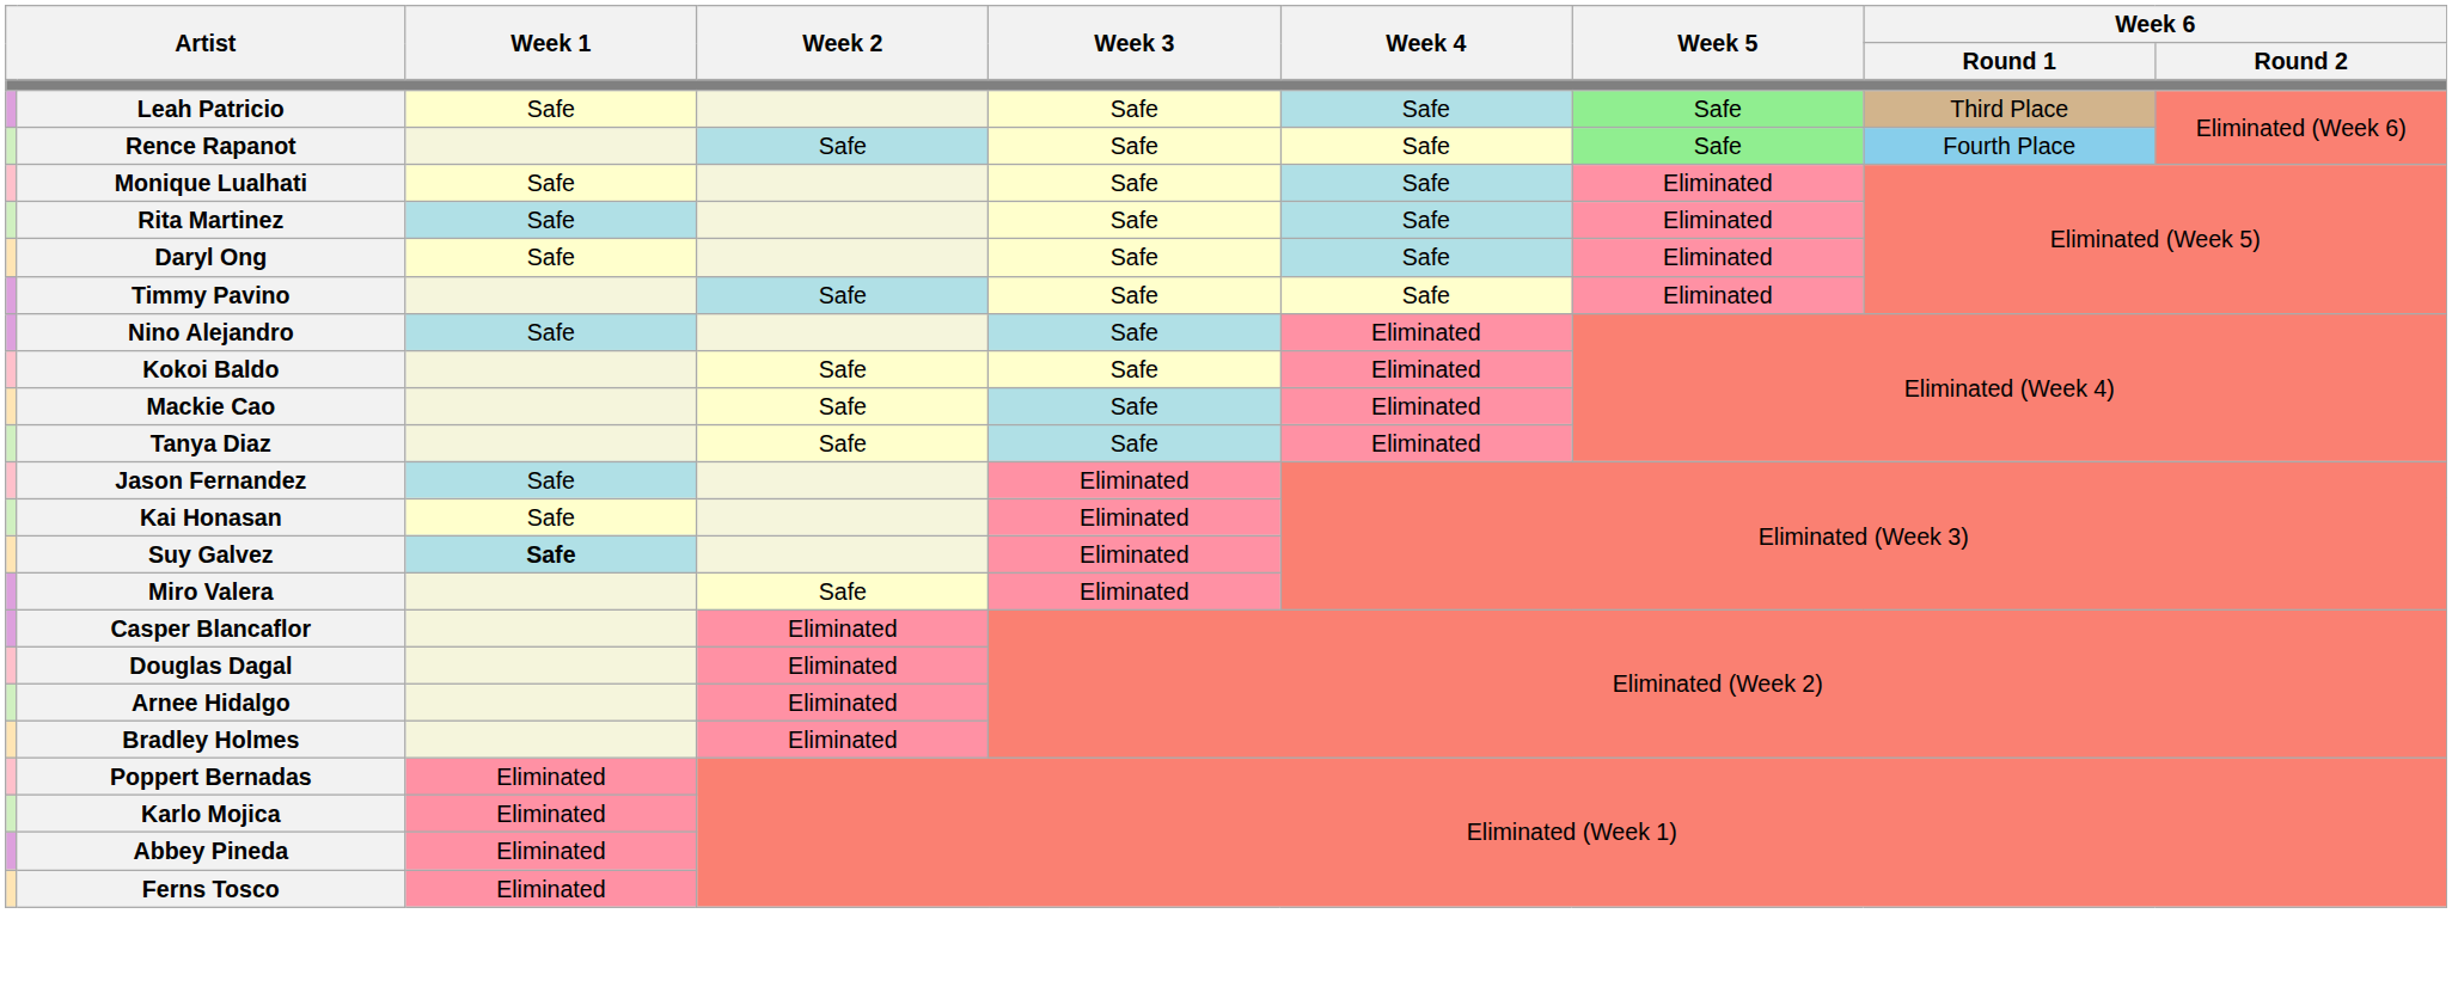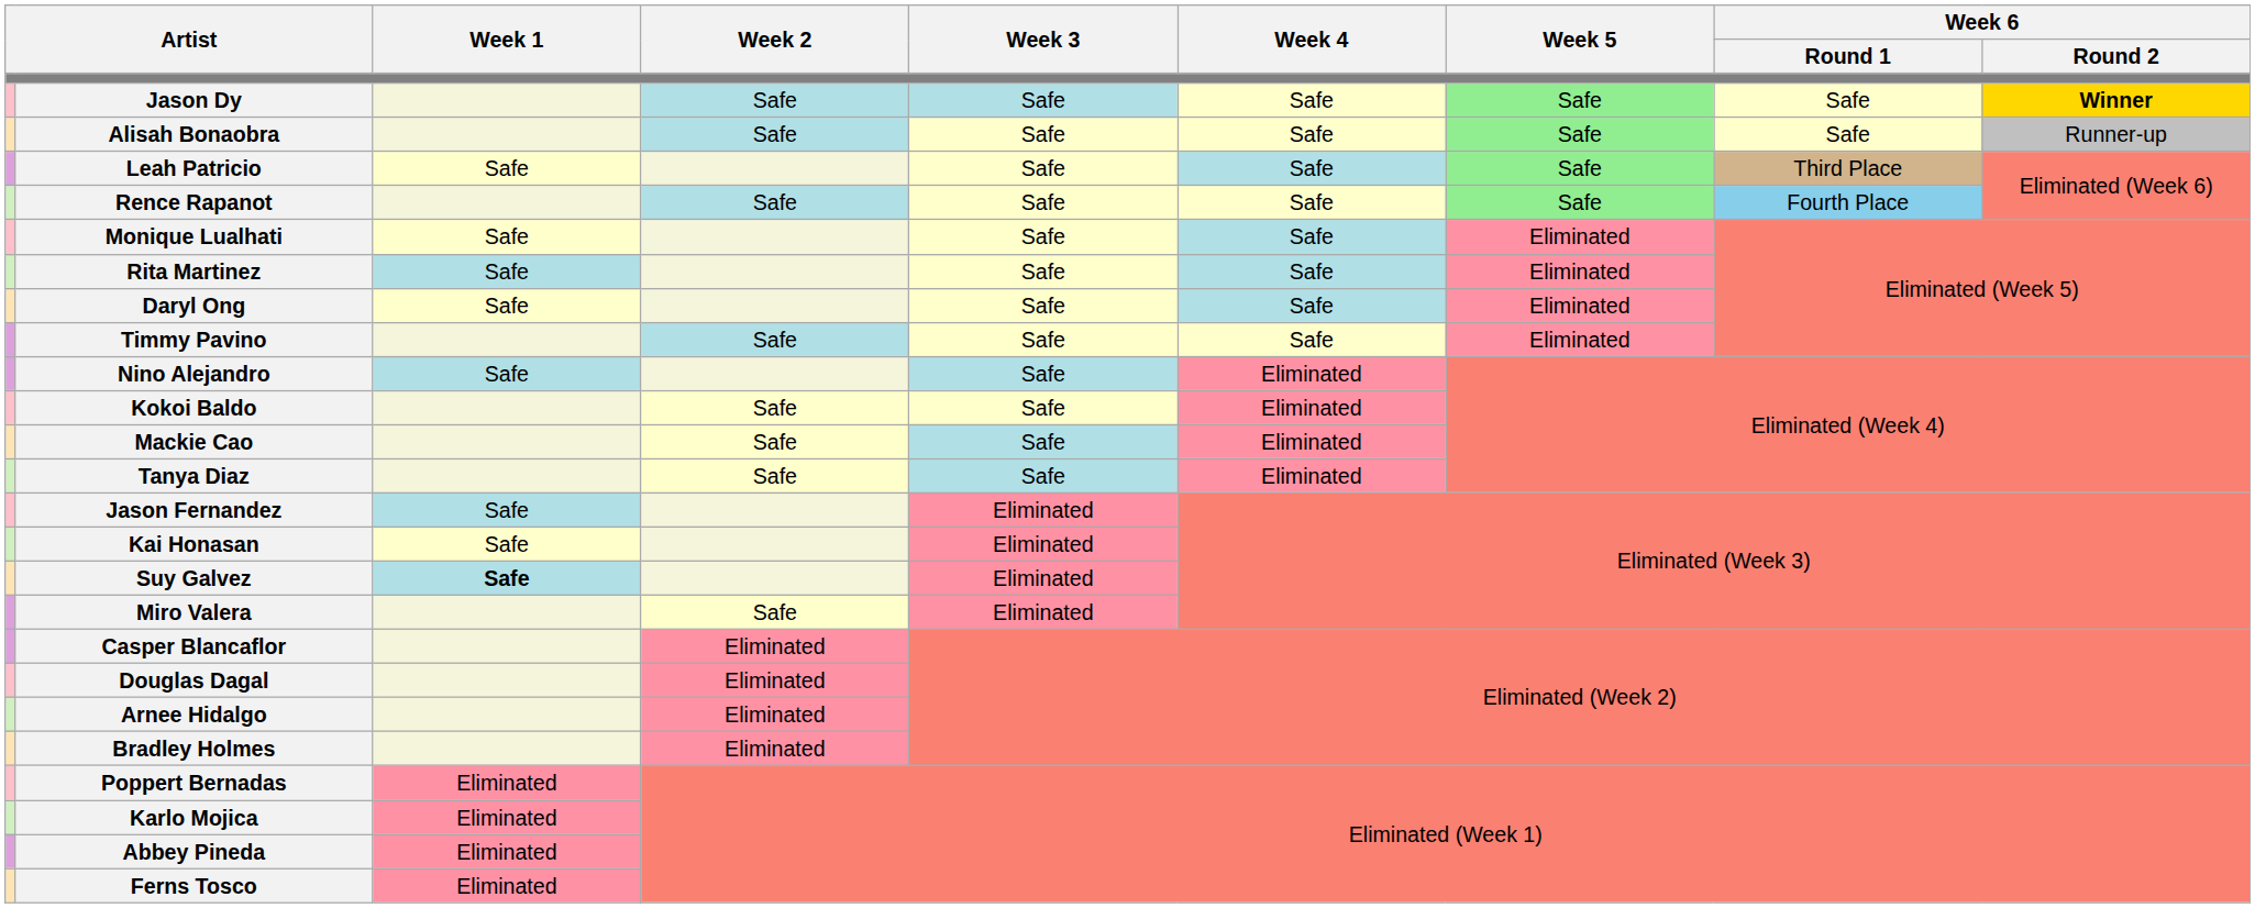+ row: Jason Dy | Safe | Safe | Safe | Safe | Safe | Winner
+ row: Alisah Bonaobra | Safe | Safe | Safe | Safe | Safe | Runner-up
